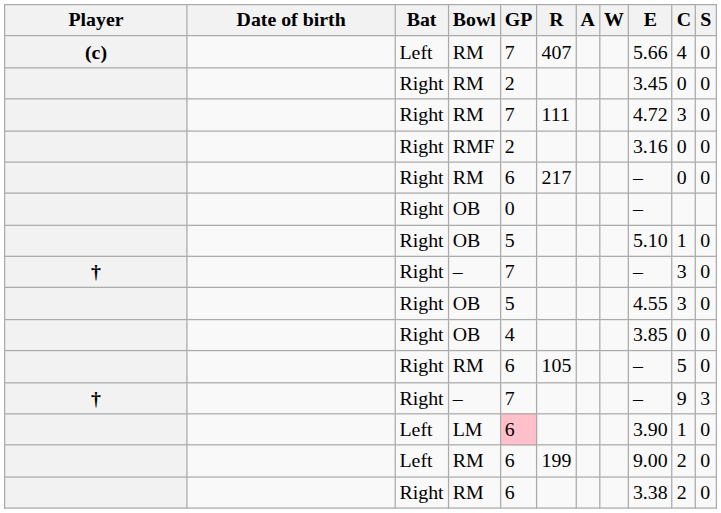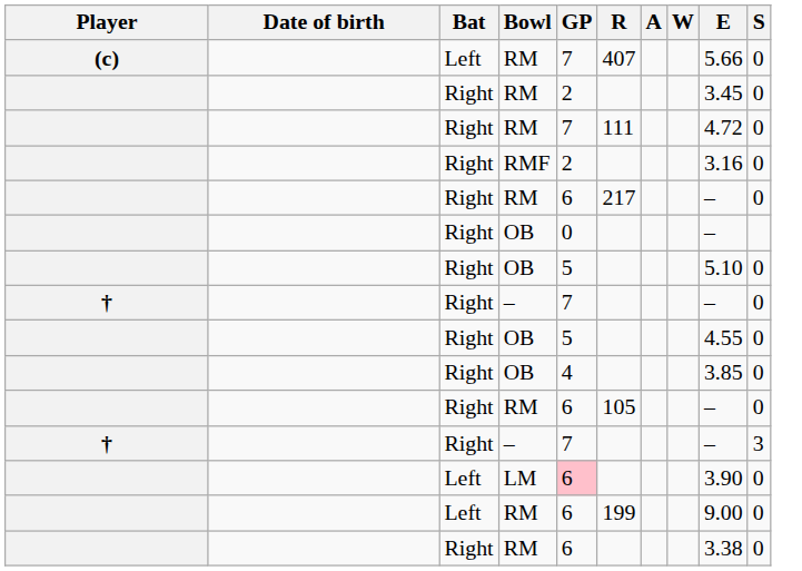- column: C | 4 | 0 | 3 | 0 | 0 | 1 | 3 | 3 | 0 | 5 | 9 | 1 | 2 | 2
